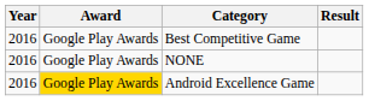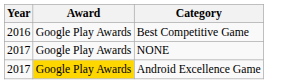- column: Result
NONE | Year: 2016 -> 2017
Android Excellence Game | Year: 2016 -> 2017
